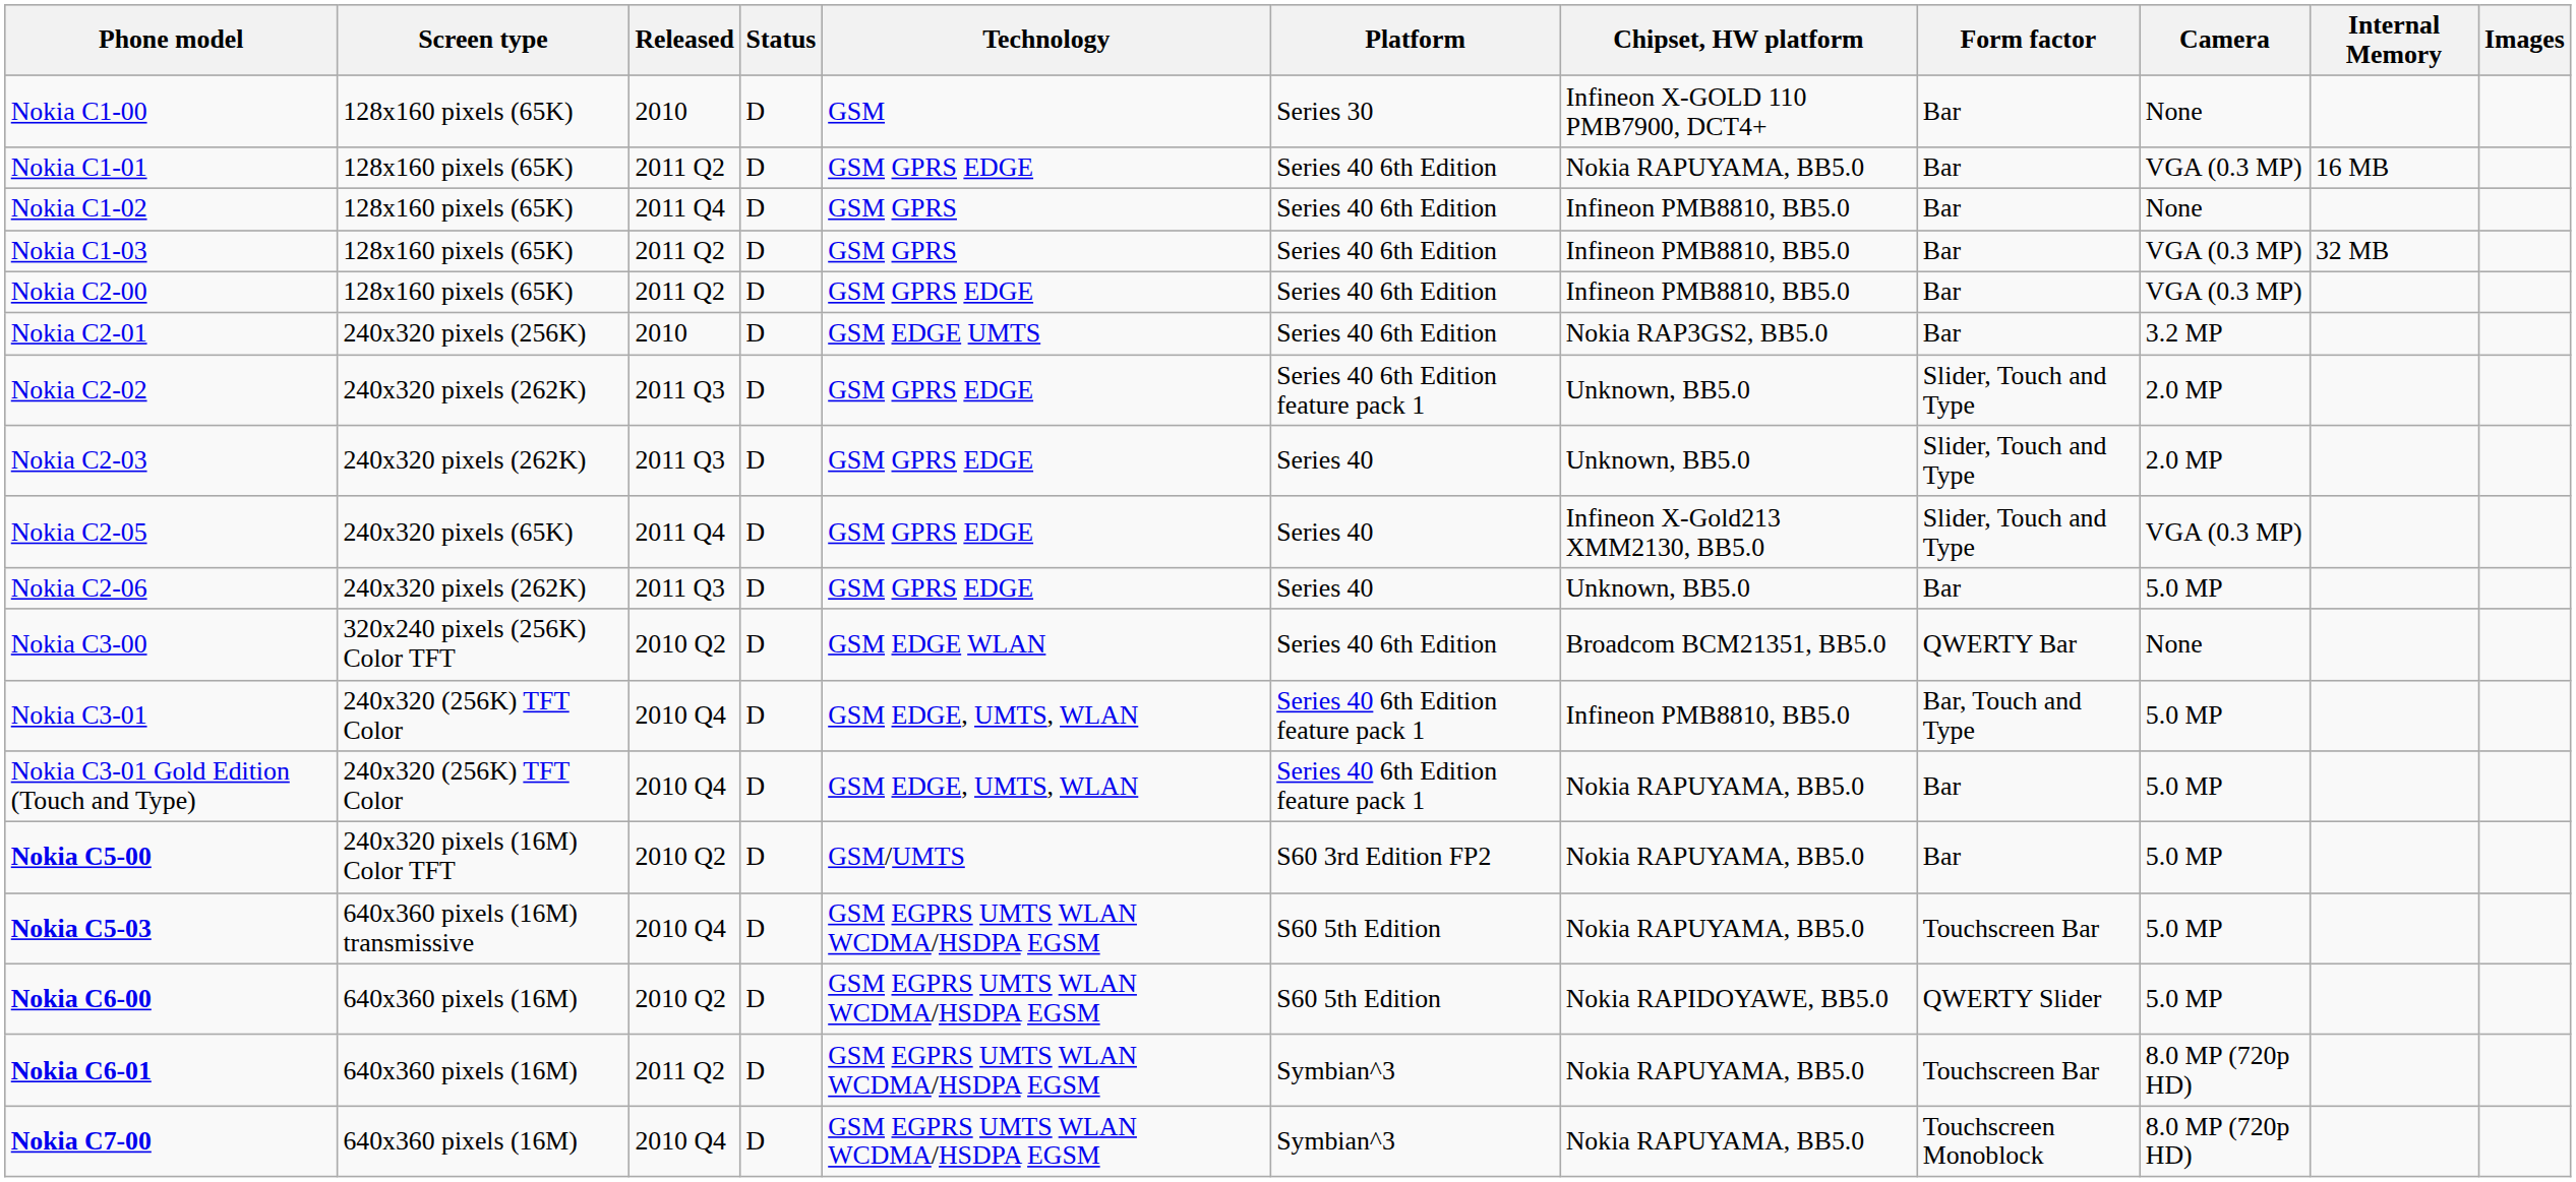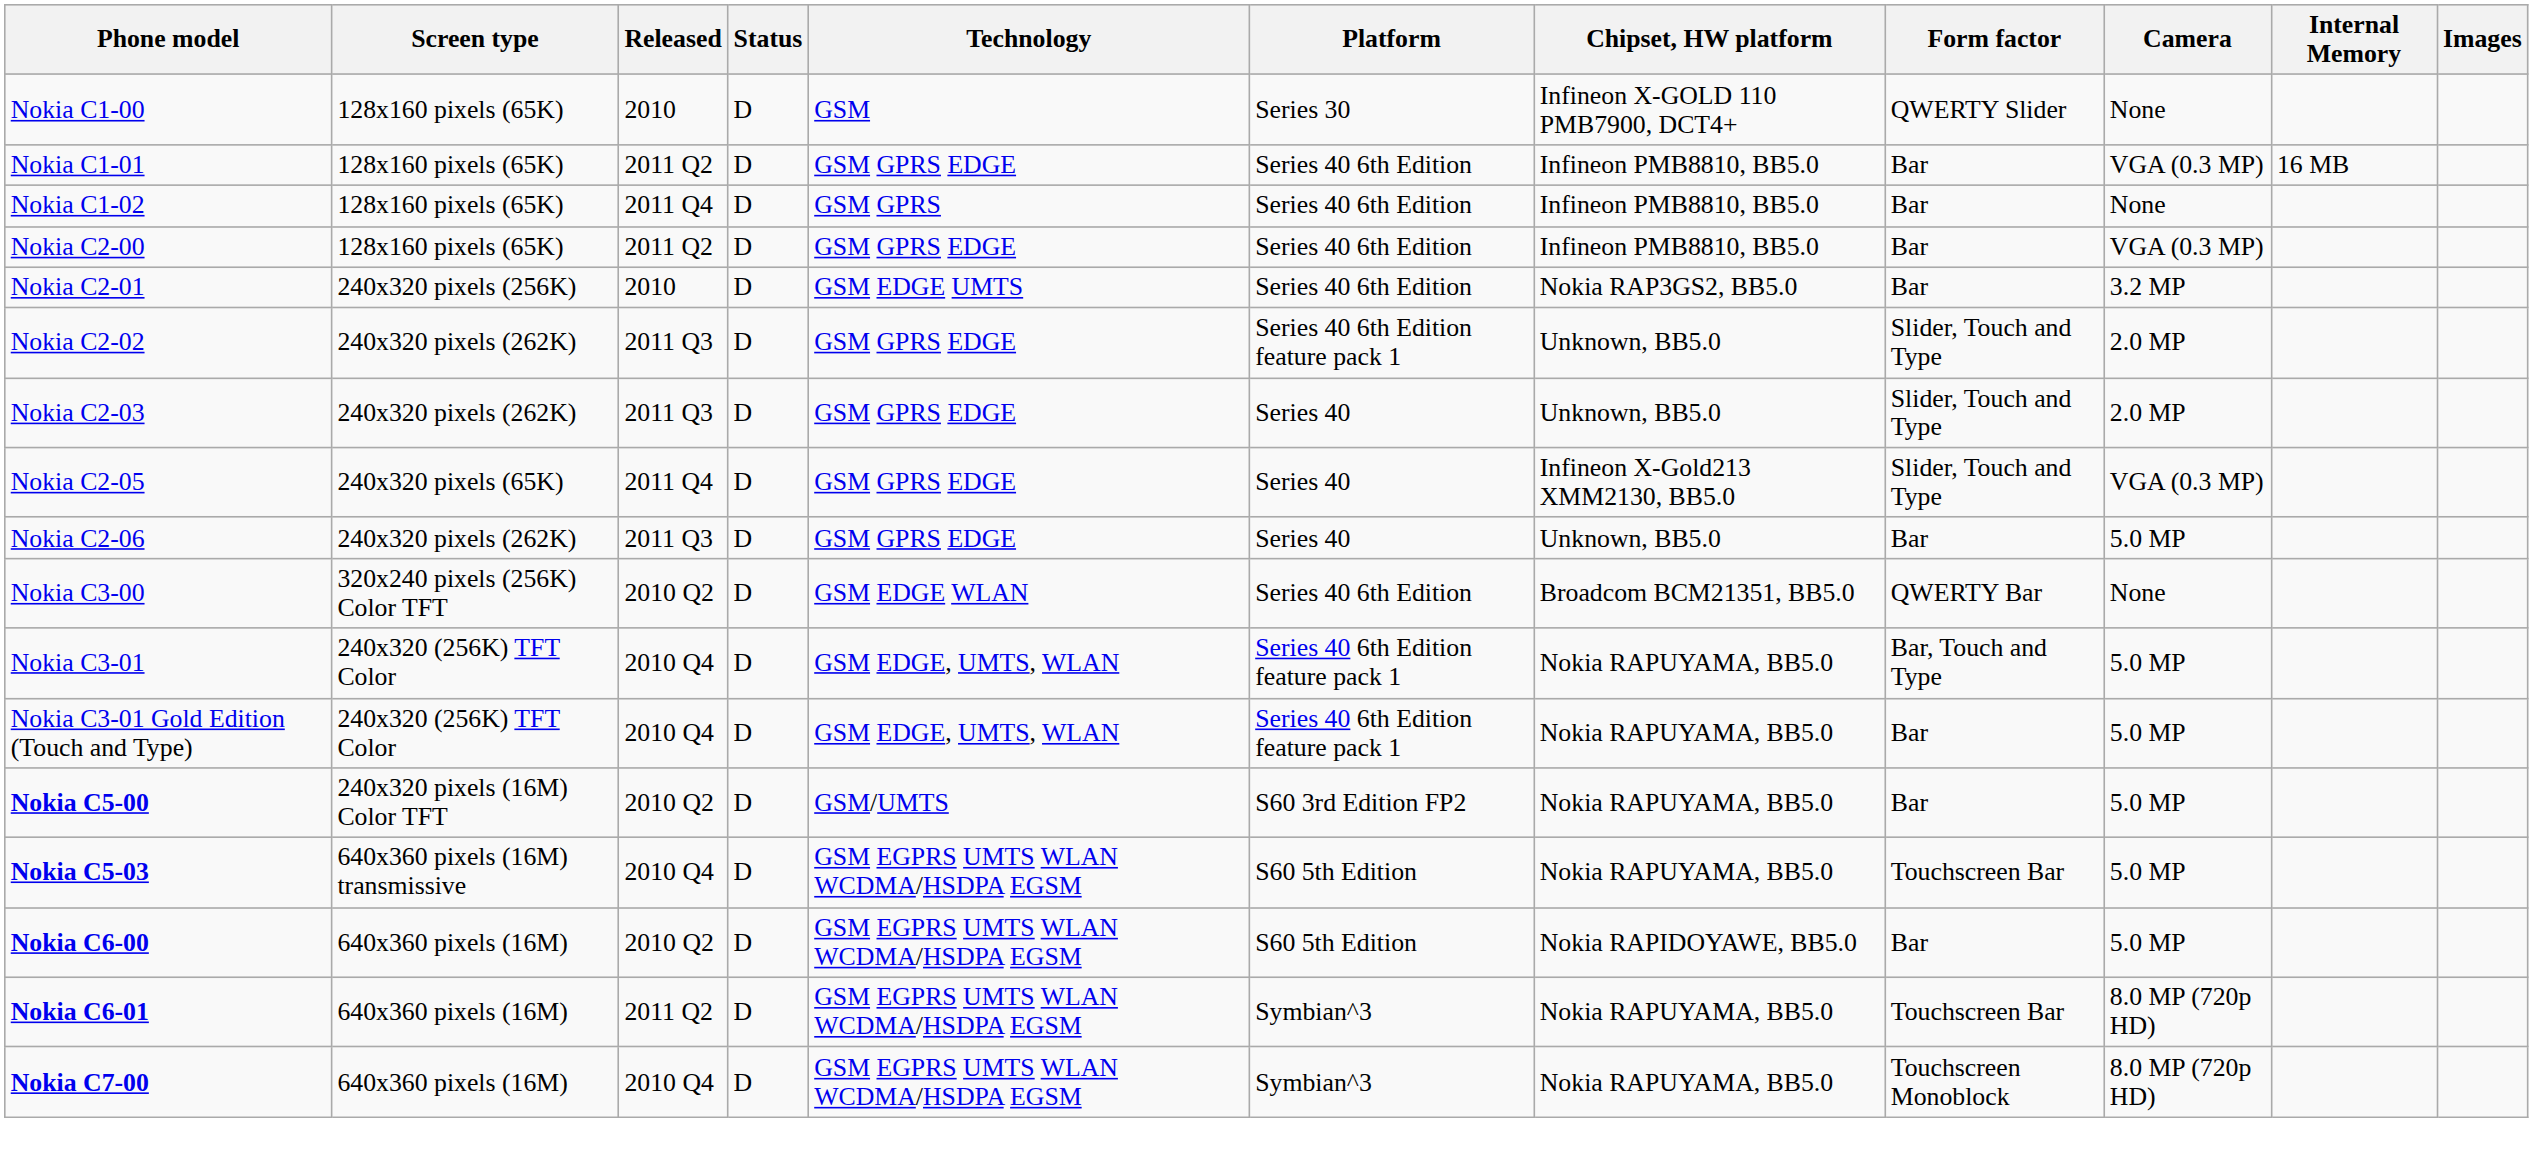Nokia C1-00 | Form factor: Bar -> QWERTY Slider
Nokia C1-01 | Chipset, HW platform: Nokia RAPUYAMA, BB5.0 -> Infineon PMB8810, BB5.0
- row: Nokia C1-03 | 128x160 pixels (65K) | 2011 Q2 | D | GSM GPRS | Series 40 6th Edition | Infineon PMB8810, BB5.0 | Bar | VGA (0.3 MP) | 32 MB
Nokia C3-01 | Chipset, HW platform: Infineon PMB8810, BB5.0 -> Nokia RAPUYAMA, BB5.0
Nokia C6-00 | Form factor: QWERTY Slider -> Bar
